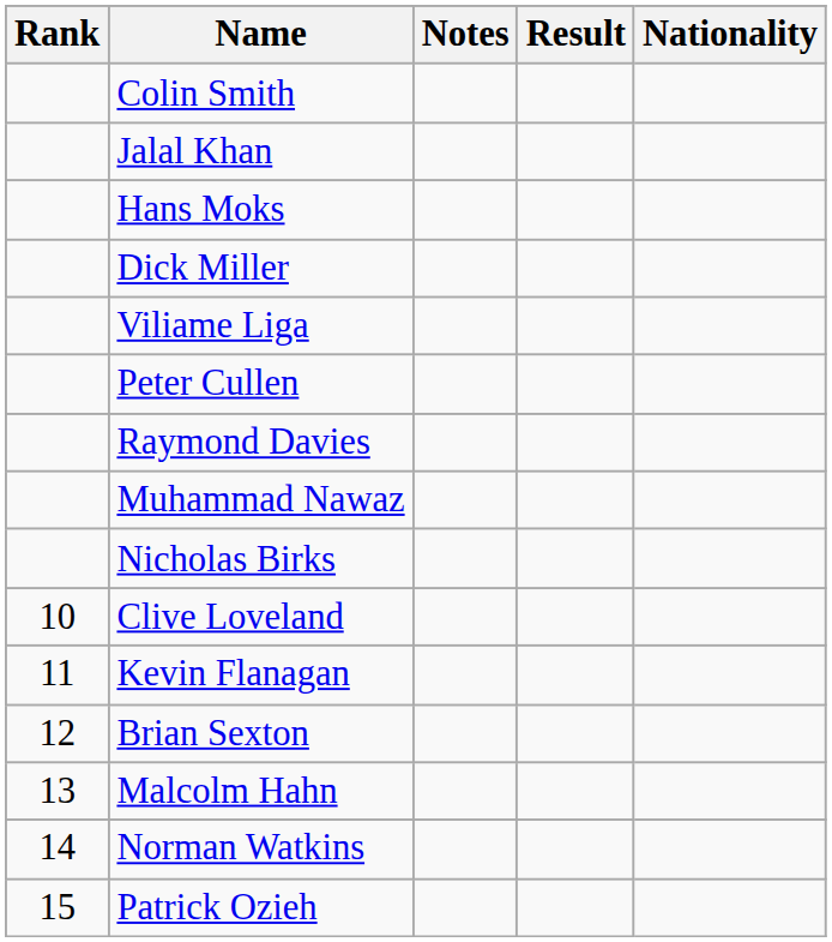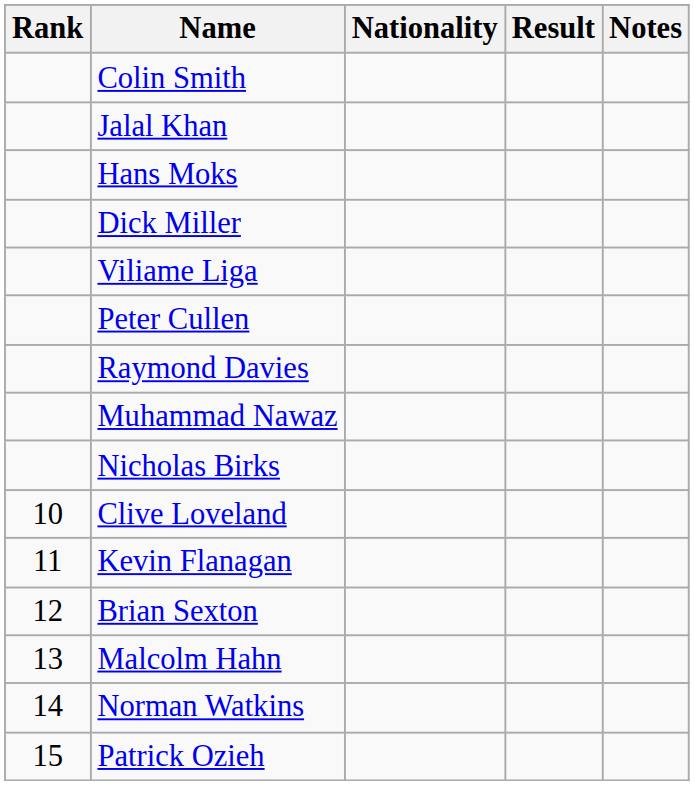columns swapped: Nationality <-> Notes
